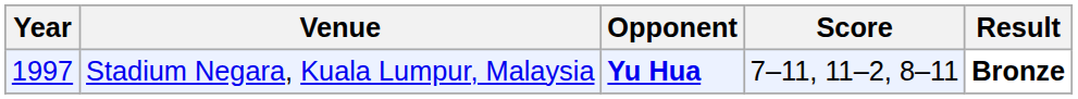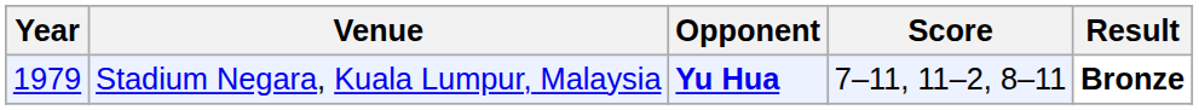Stadium Negara, Kuala Lumpur, Malaysia | Year: 1997 -> 1979
